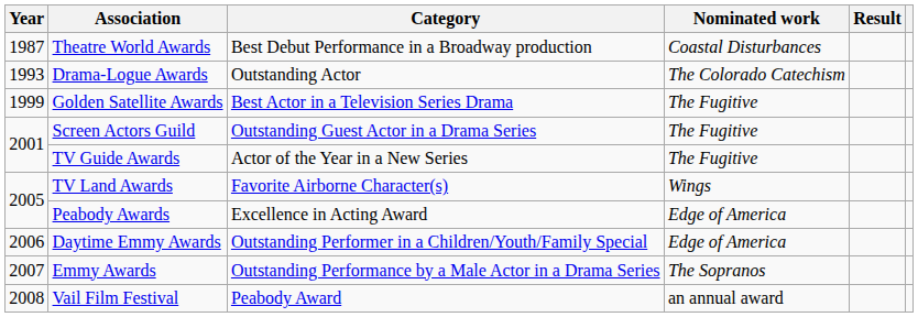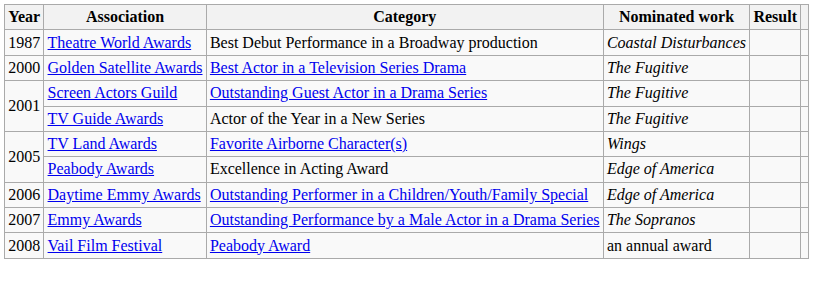- row: 1993 | Drama-Logue Awards | Outstanding Actor | The Colorado Catechism
Golden Satellite Awards | Year: 1999 -> 2000
